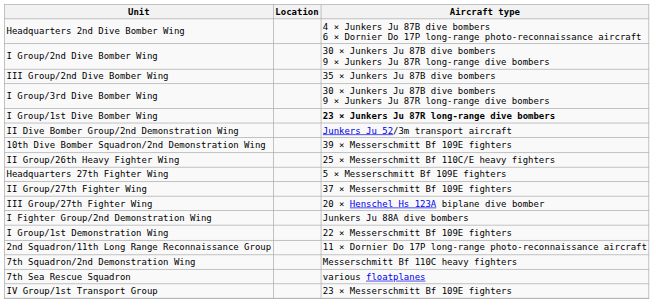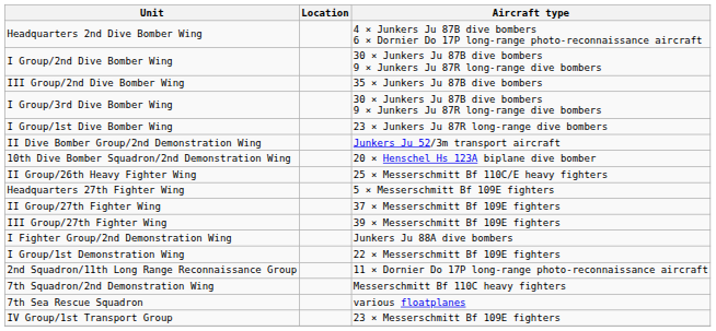I Group/1st Dive Bomber Wing | Aircraft type: bold -> normal
10th Dive Bomber Squadron/2nd Demonstration Wing | Aircraft type: 39 × Messerschmitt Bf 109E fighters -> 20 × Henschel Hs 123A biplane dive bomber
III Group/27th Fighter Wing | Aircraft type: 20 × Henschel Hs 123A biplane dive bomber -> 39 × Messerschmitt Bf 109E fighters
